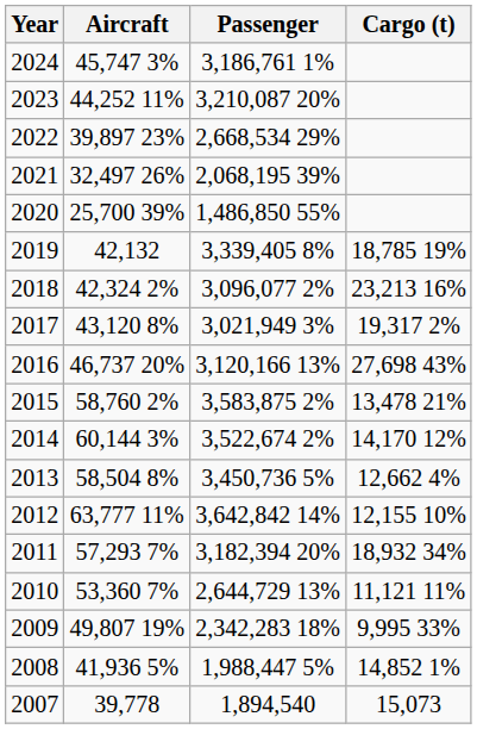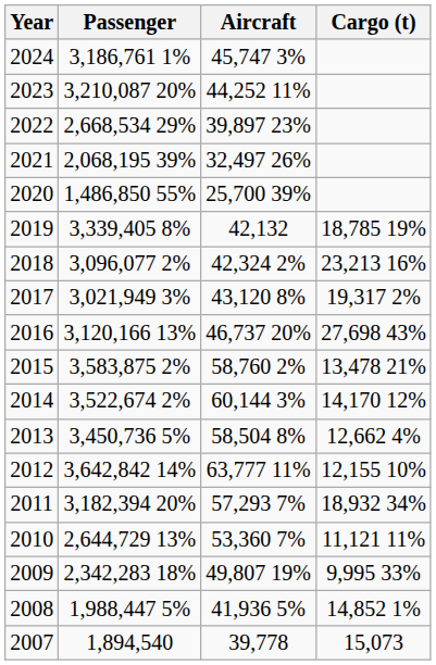columns swapped: Passenger <-> Aircraft
